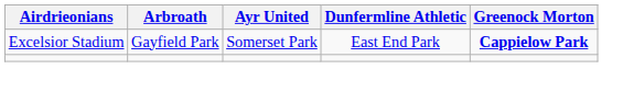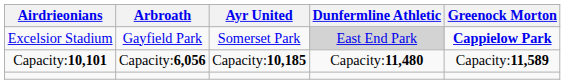Excelsior Stadium | Dunfermline Athletic: no background -> lightgrey background
+ row: Capacity:10,101 | Capacity:6,056 | Capacity:10,185 | Capacity:11,480 | Capacity:11,589
